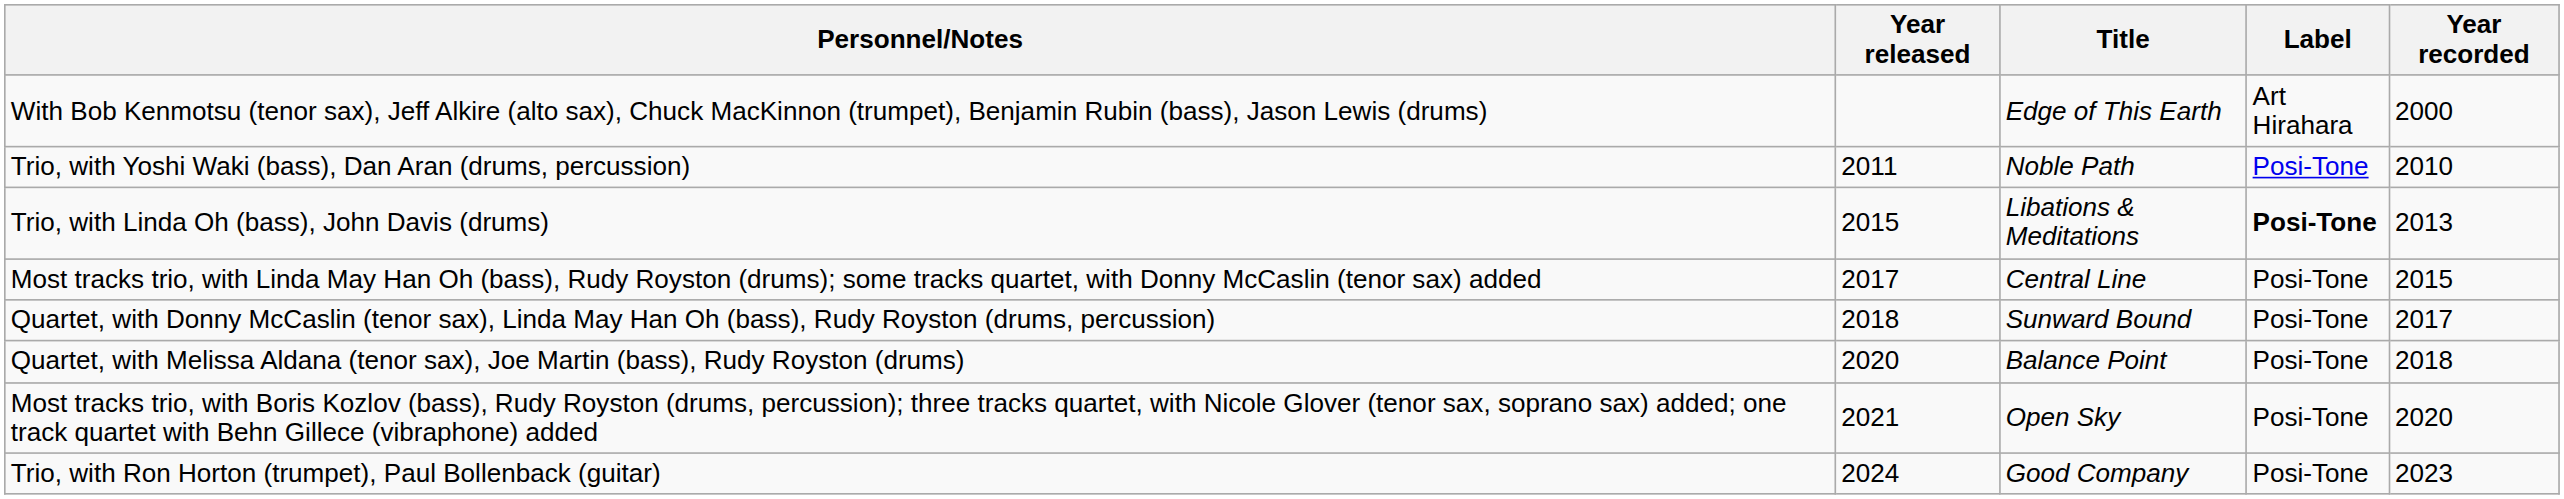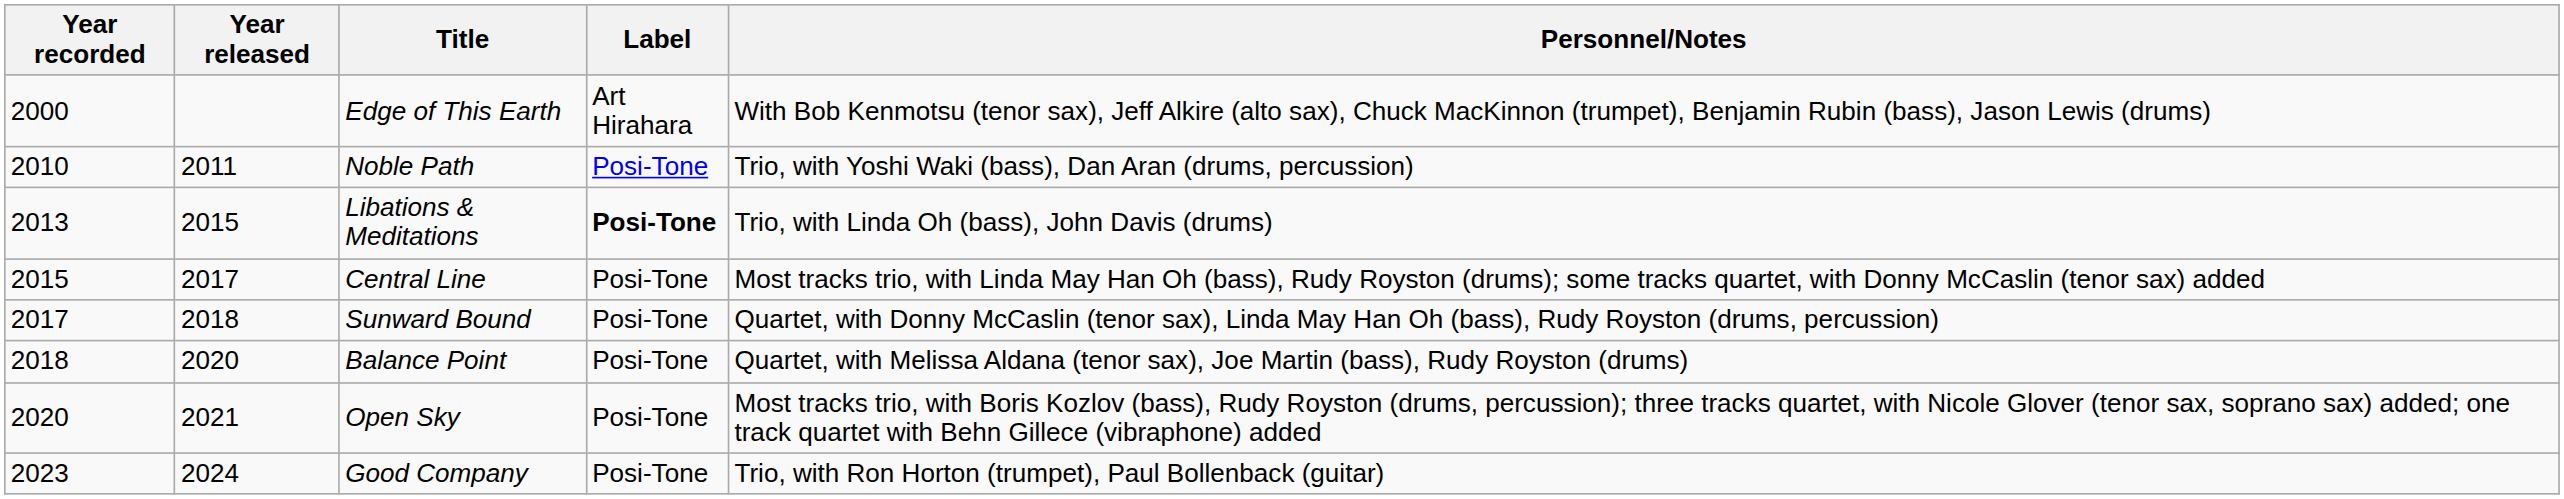columns swapped: Year recorded <-> Personnel/Notes
